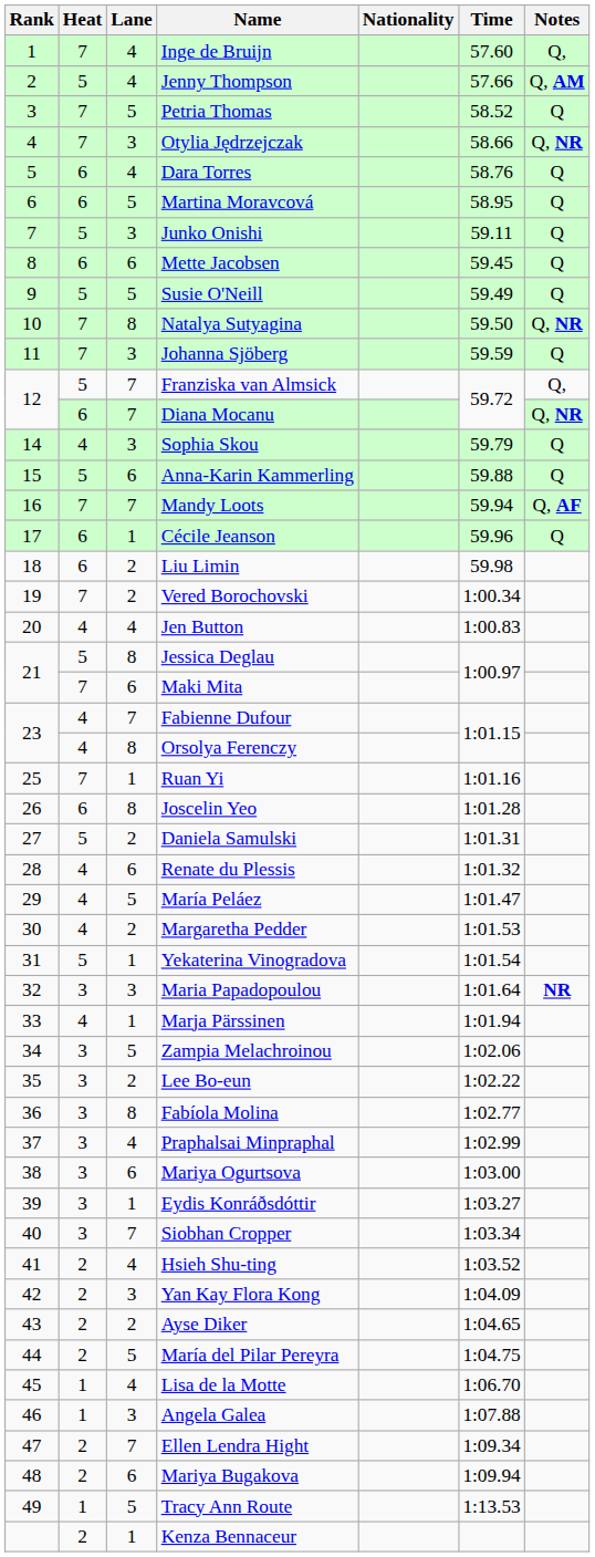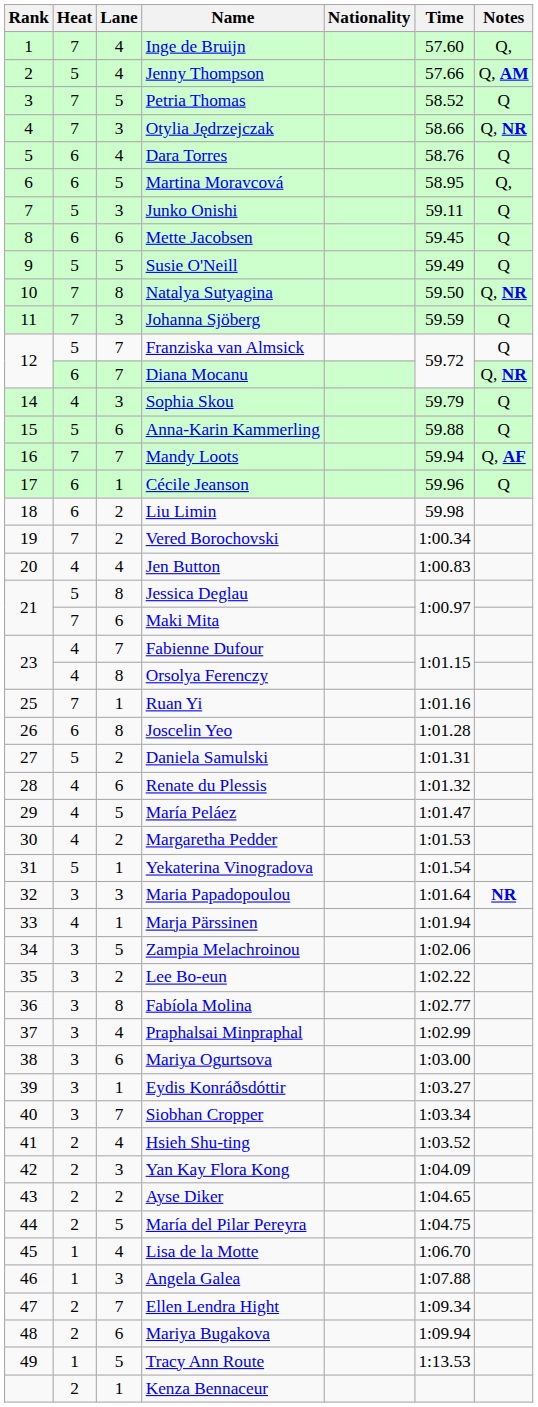Martina Moravcová | Notes: Q -> Q,
Franziska van Almsick | Notes: Q, -> Q
